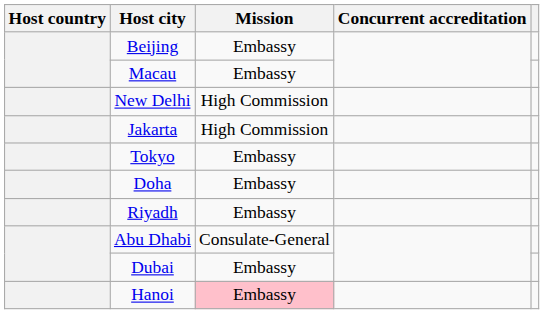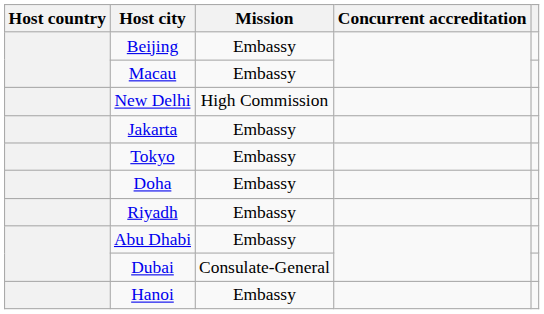Jakarta | Mission: High Commission -> Embassy
Abu Dhabi | Mission: Consulate-General -> Embassy
Dubai | Mission: Embassy -> Consulate-General
Hanoi | Mission: pink background -> no background
